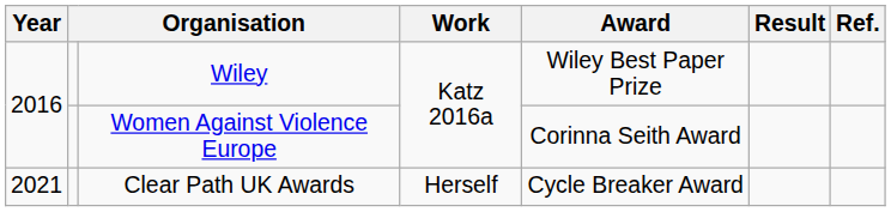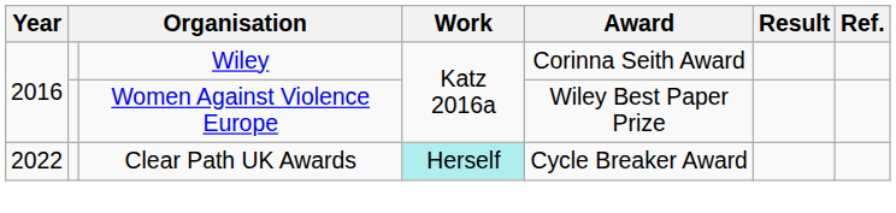Wiley | Award: Wiley Best Paper Prize -> Corinna Seith Award
Women Against Violence Europe | Award: Corinna Seith Award -> Wiley Best Paper Prize
Clear Path UK Awards | Year: 2021 -> 2022
Clear Path UK Awards | Work: no background -> paleturquoise background
